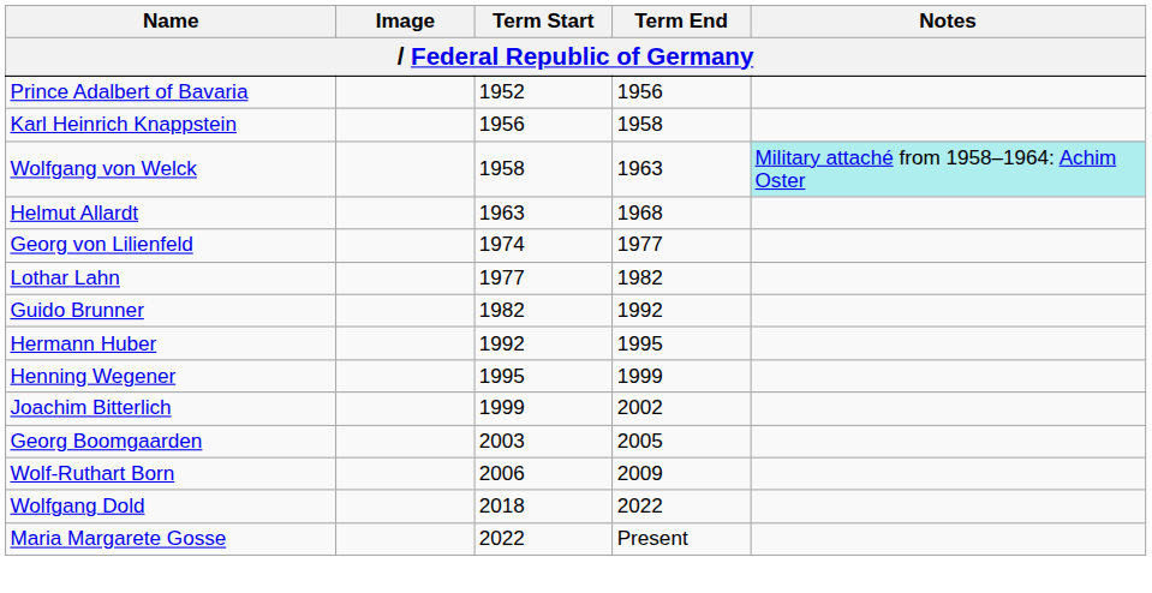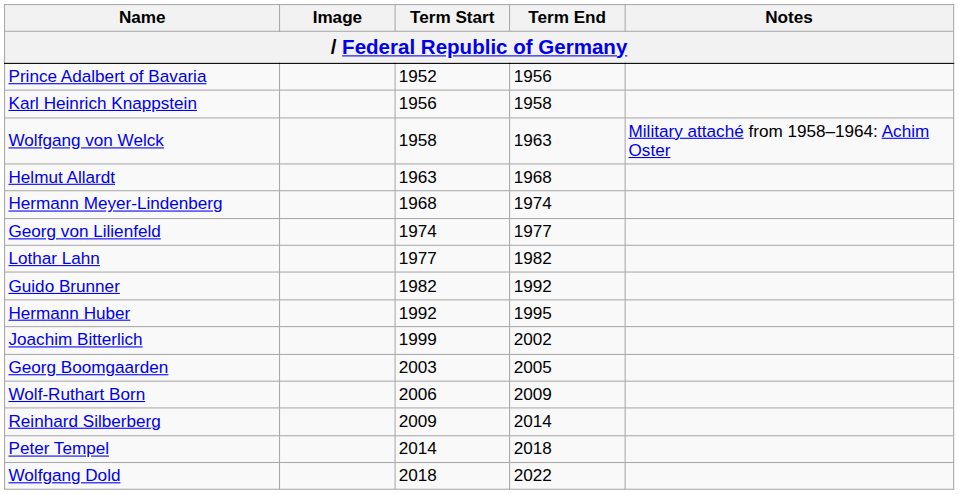Wolfgang von Welck | Notes: paleturquoise background -> no background
+ row: Hermann Meyer-Lindenberg | 1968 | 1974
- row: Henning Wegener | 1995 | 1999
+ row: Reinhard Silberberg | 2009 | 2014
+ row: Peter Tempel | 2014 | 2018
- row: Maria Margarete Gosse | 2022 | Present
